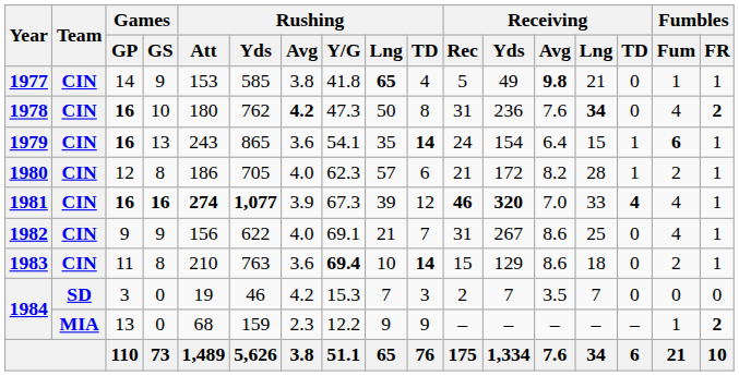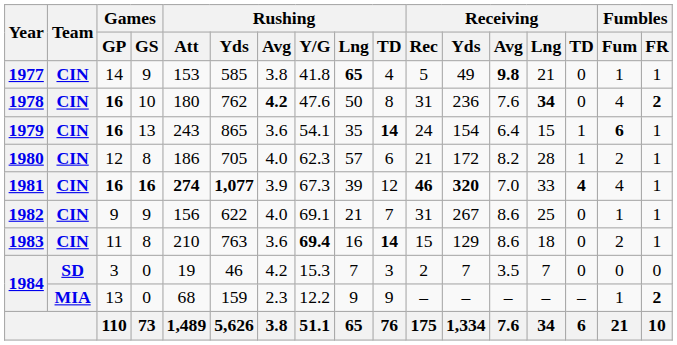1978 | Rushing / Y/G: 47.3 -> 47.6
1982 | Fumbles / Fum: 4 -> 1
1983 | Rushing / Lng: 10 -> 16
